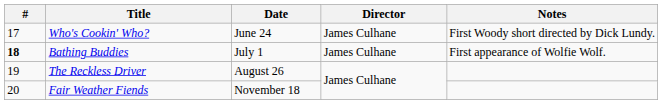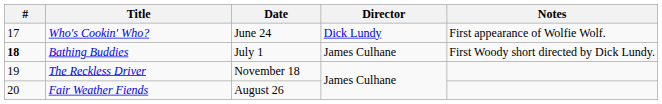Who's Cookin' Who? | Director: James Culhane -> Dick Lundy
Who's Cookin' Who? | Notes: First Woody short directed by Dick Lundy. -> First appearance of Wolfie Wolf.
Bathing Buddies | Notes: First appearance of Wolfie Wolf. -> First Woody short directed by Dick Lundy.
The Reckless Driver | Date: August 26 -> November 18
Fair Weather Fiends | Date: November 18 -> August 26
